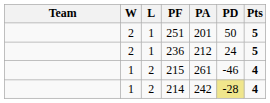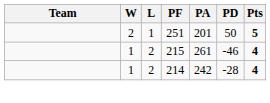- row: 2 | 1 | 236 | 212 | 24 | 5
214 | PD: khaki background -> no background
